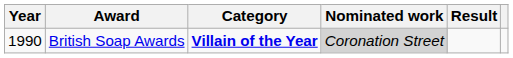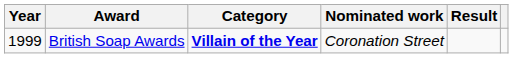British Soap Awards | Year: 1990 -> 1999
British Soap Awards | Nominated work: lightgrey background -> no background
